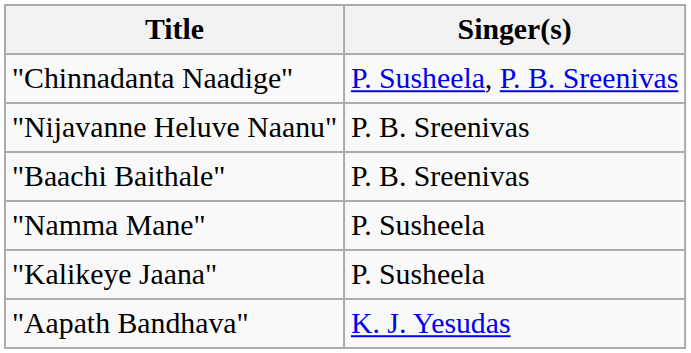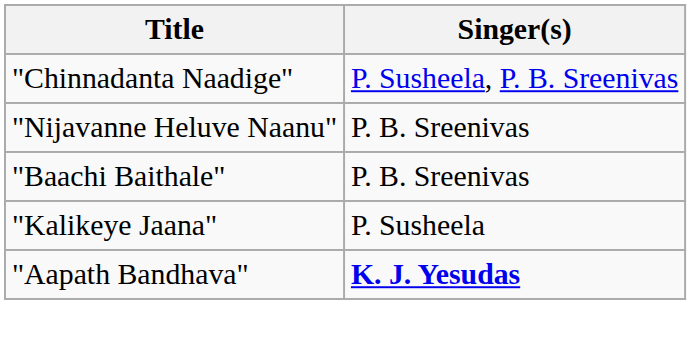- row: "Namma Mane" | P. Susheela
"Aapath Bandhava" | Singer(s): normal -> bold
